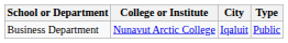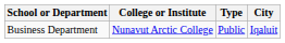columns swapped: City <-> Type
